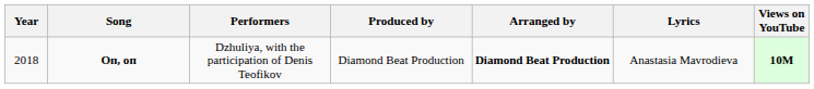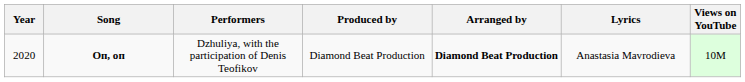Оп, оп | Year: 2018 -> 2020
Оп, оп | Views on YouTube: bold -> normal
